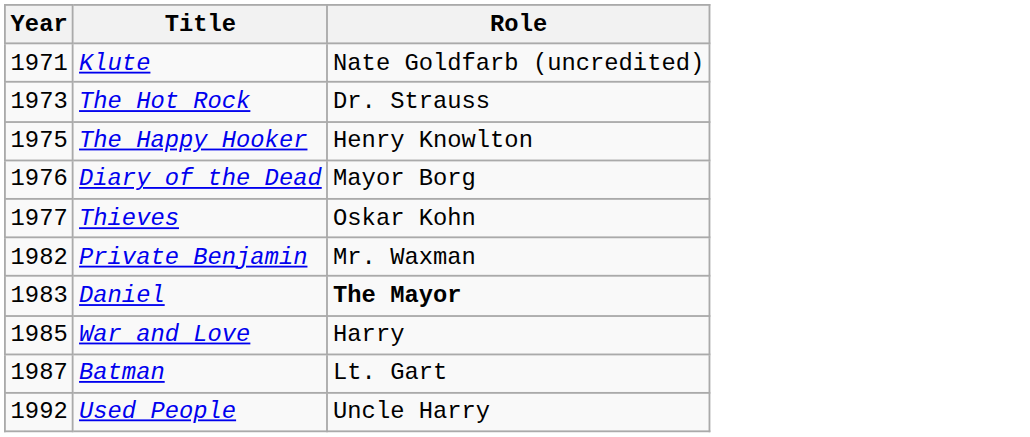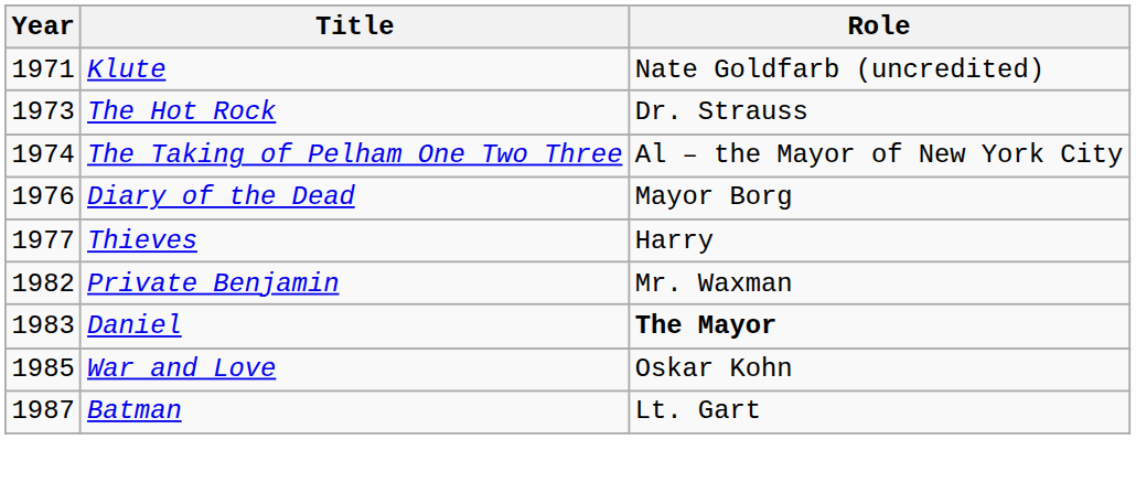+ row: 1974 | The Taking of Pelham One Two Three | Al – the Mayor of New York City
- row: 1975 | The Happy Hooker | Henry Knowlton
Thieves | Role: Oskar Kohn -> Harry
War and Love | Role: Harry -> Oskar Kohn
- row: 1992 | Used People | Uncle Harry
